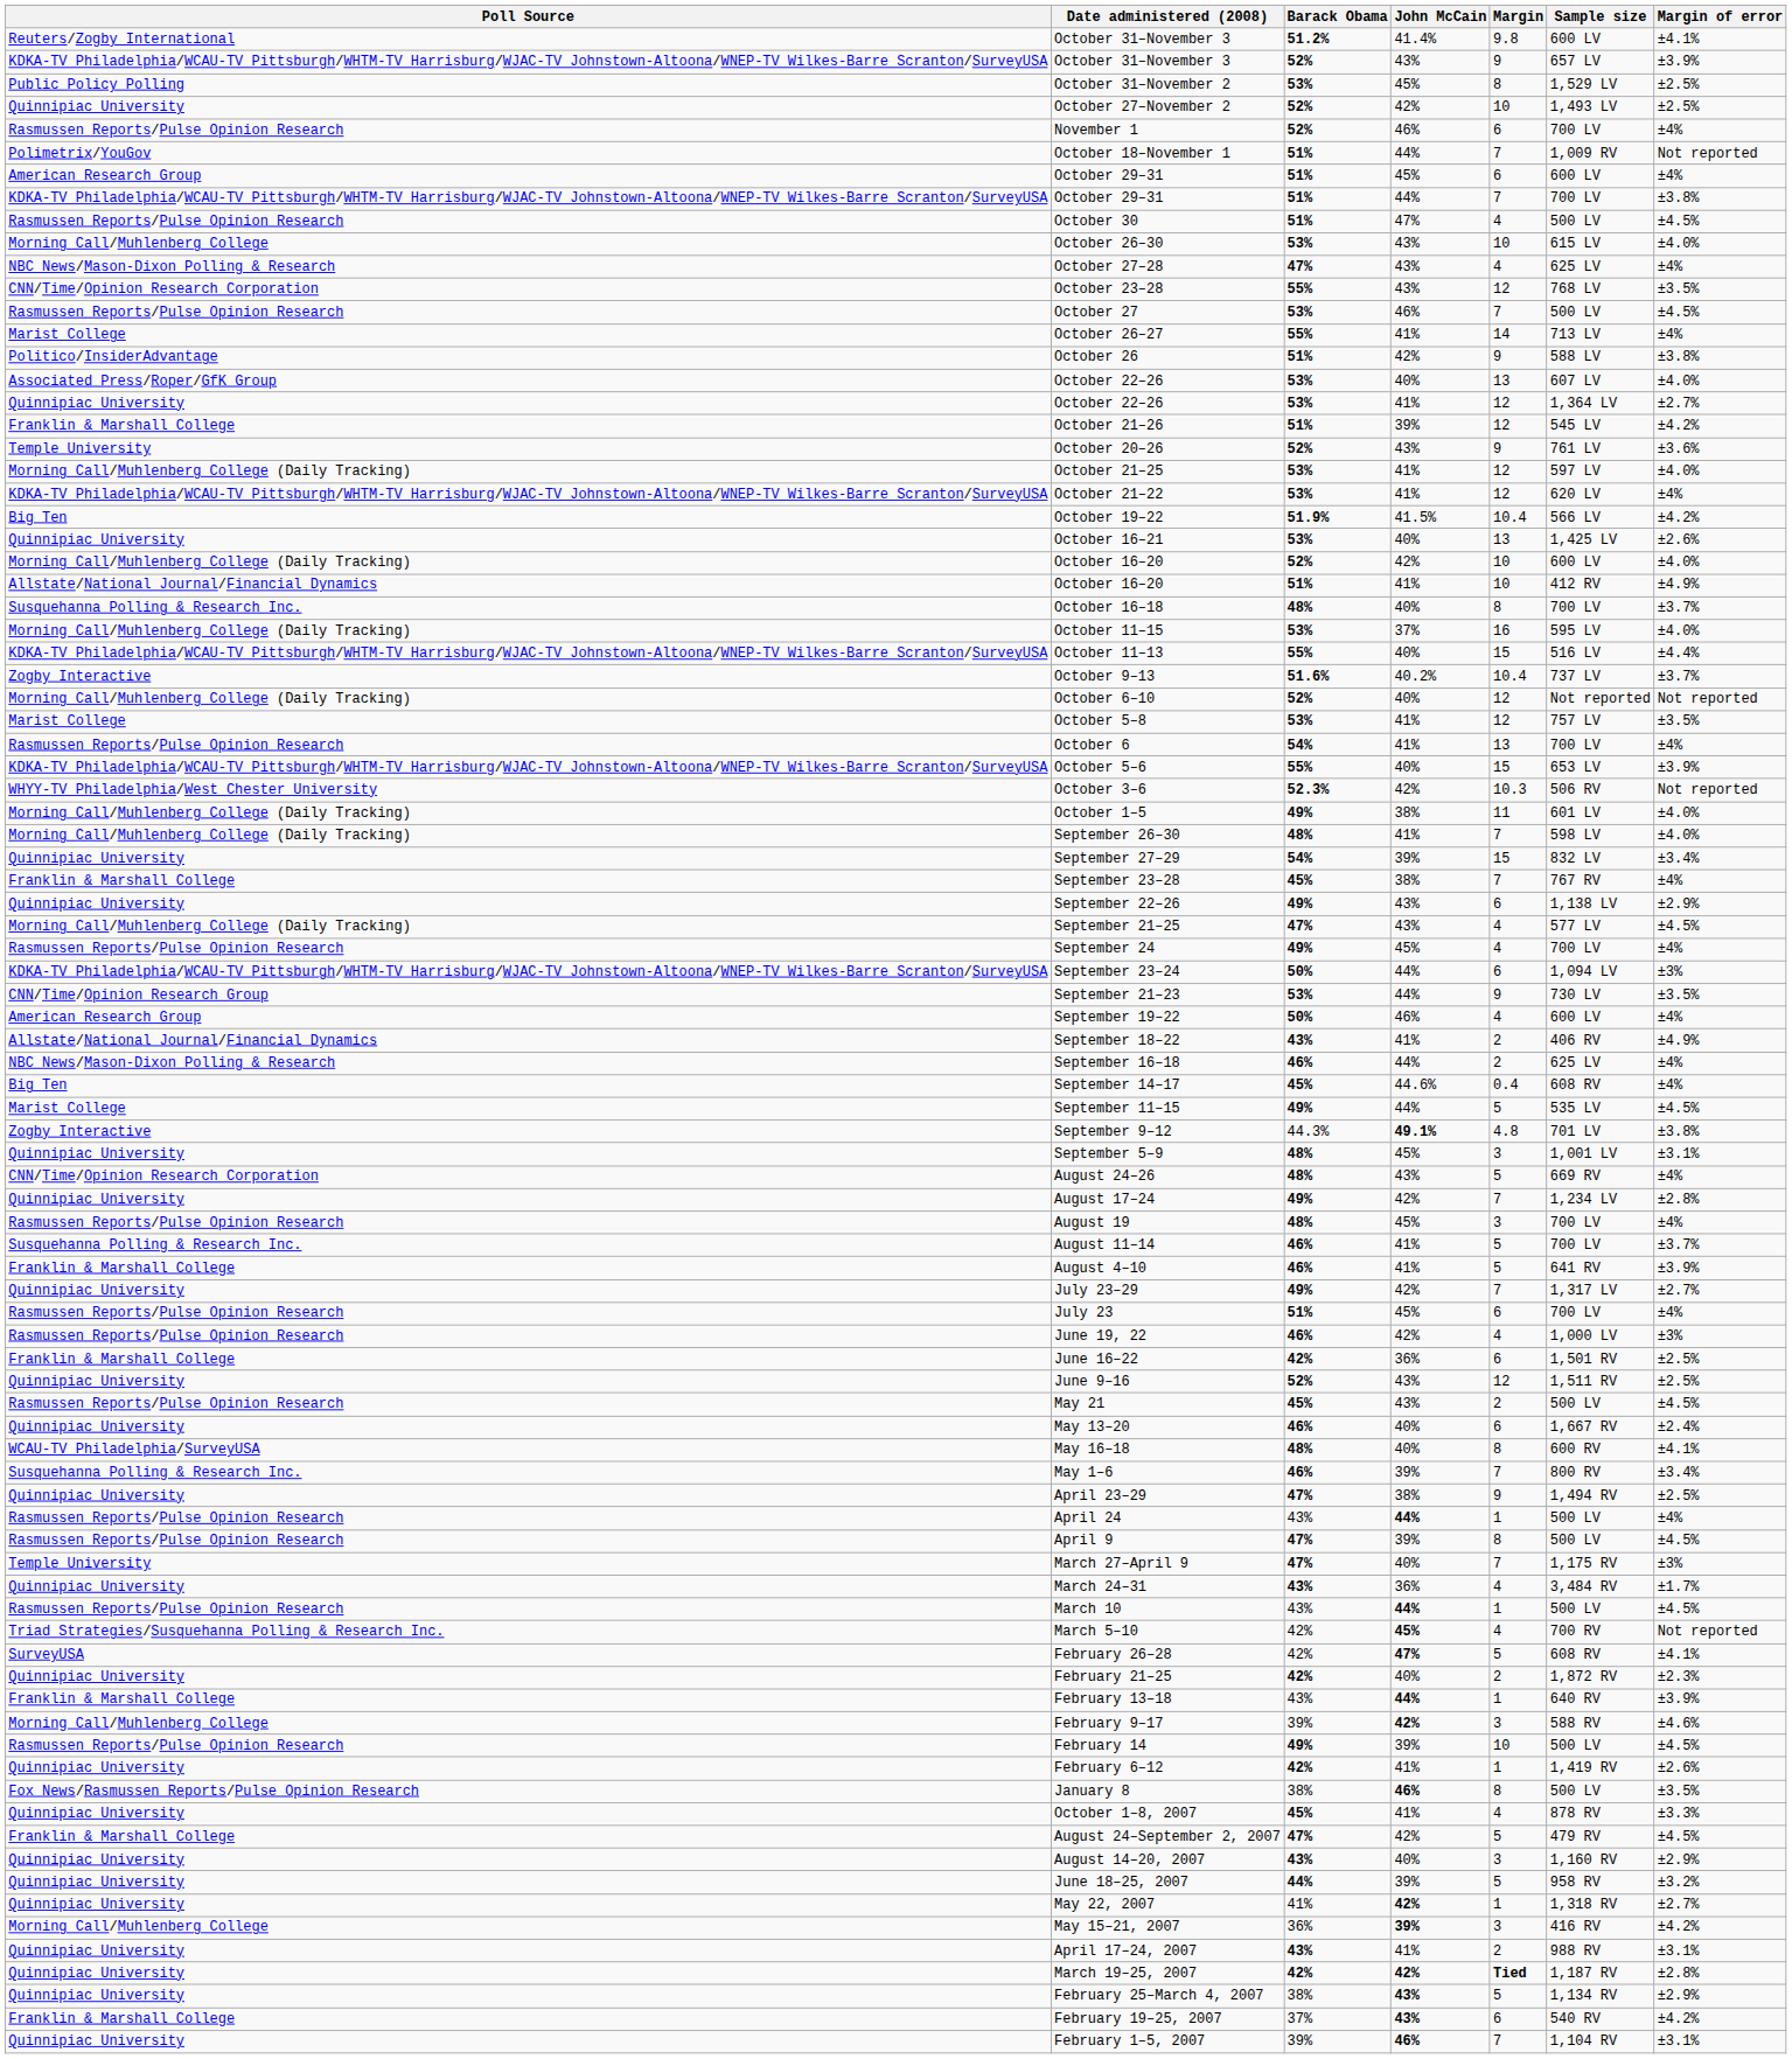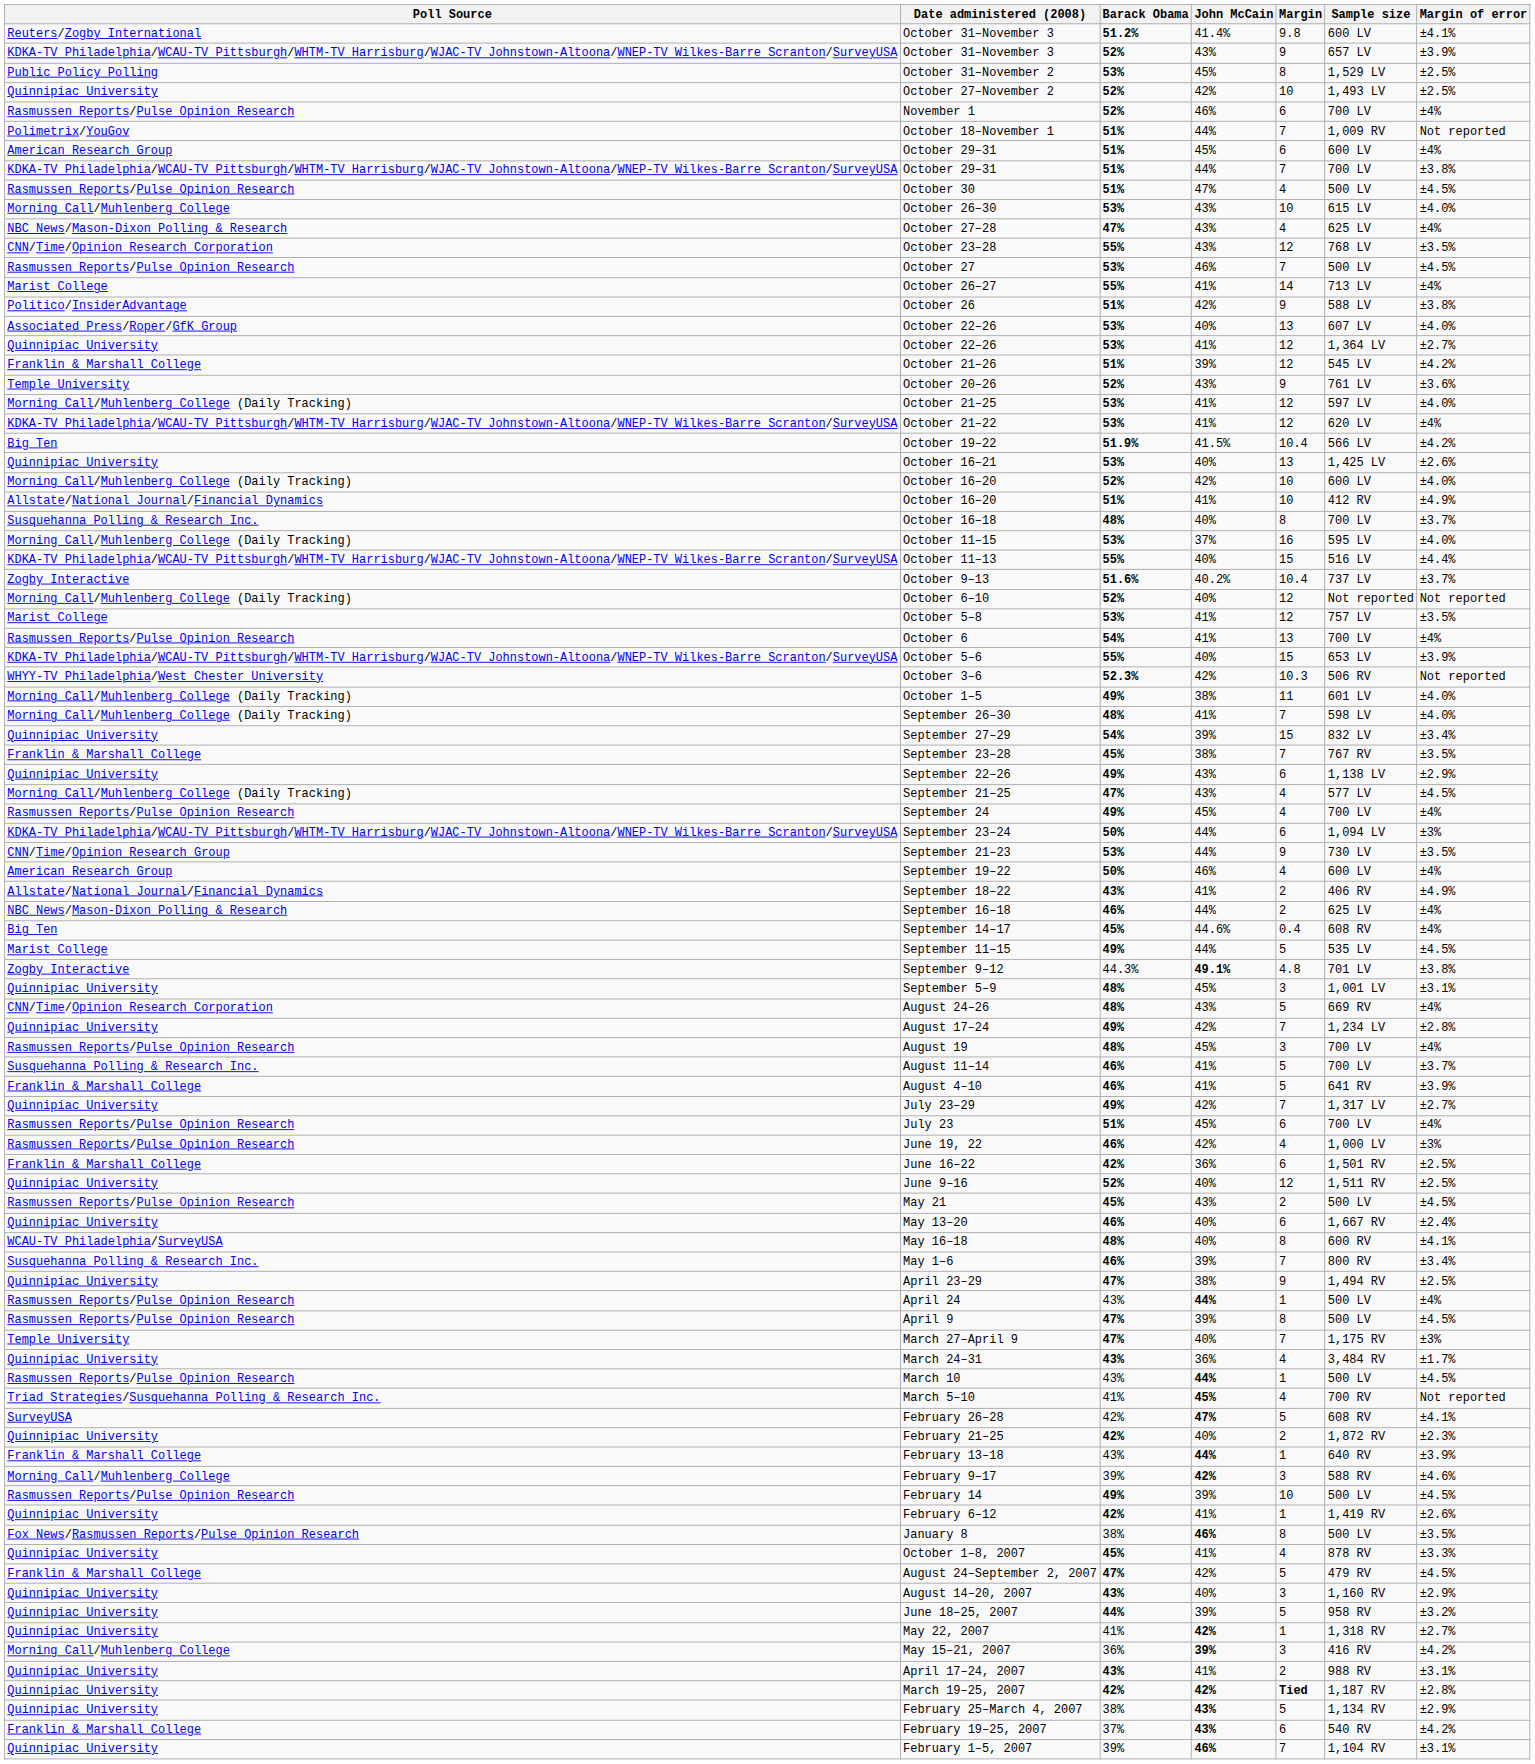September 23–28 | Margin of error: ±4% -> ±3.5%
June 9–16 | John McCain: 43% -> 40%
March 5–10 | Barack Obama: 42% -> 41%
